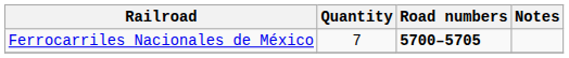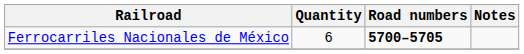Ferrocarriles Nacionales de México | Quantity: 7 -> 6
